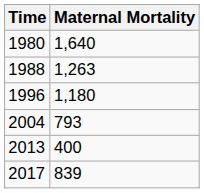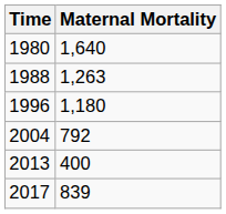2004 | Maternal Mortality: 793 -> 792
